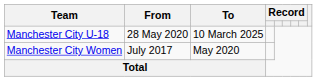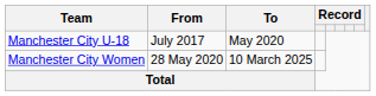Manchester City U-18 | From: 28 May 2020 -> July 2017
Manchester City U-18 | To: 10 March 2025 -> May 2020
Manchester City Women | From: July 2017 -> 28 May 2020
Manchester City Women | To: May 2020 -> 10 March 2025
